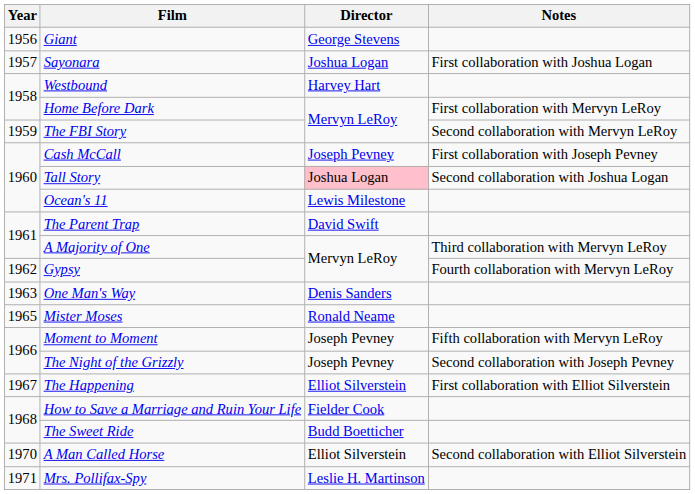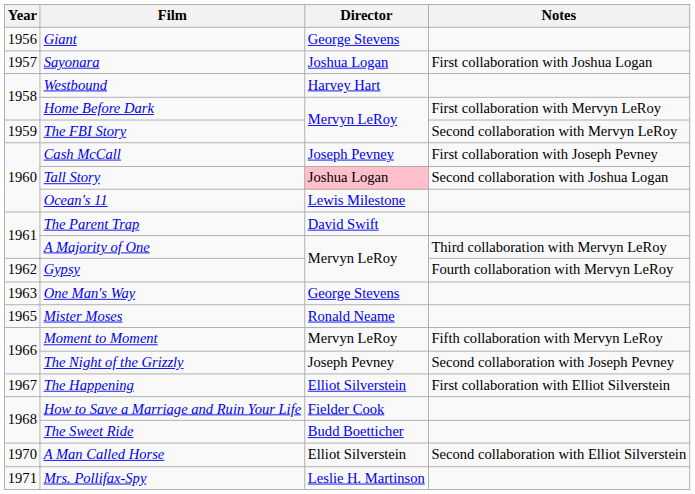One Man's Way | Director: Denis Sanders -> George Stevens
Moment to Moment | Director: Joseph Pevney -> Mervyn LeRoy
